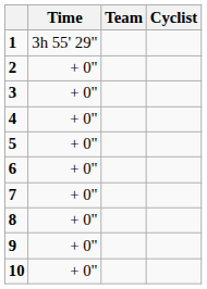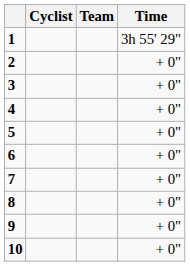columns swapped: Cyclist <-> Time
